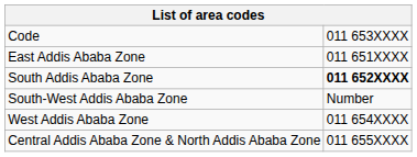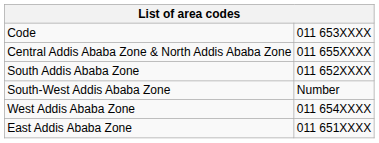rows swapped: East Addis Ababa Zone <-> Central Addis Ababa Zone & North Addis Ababa Zone
South Addis Ababa Zone | column 2: bold -> normal
